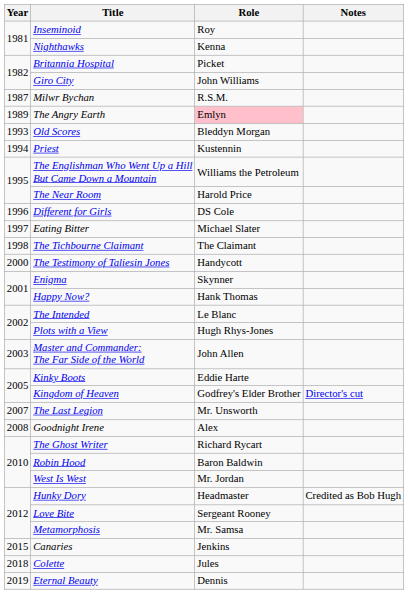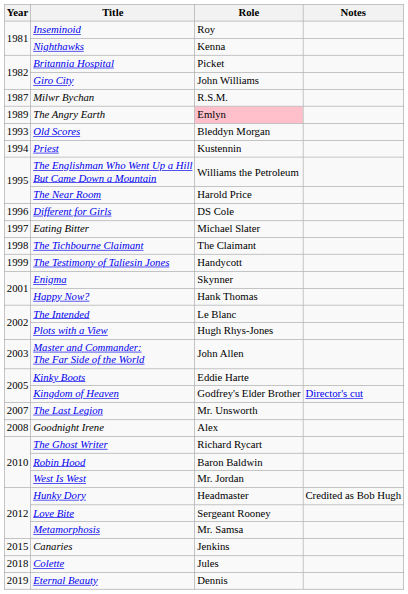The Testimony of Taliesin Jones | Year: 2000 -> 1999
